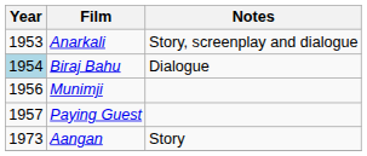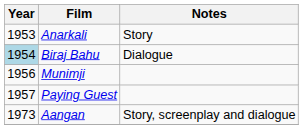Anarkali | Notes: Story, screenplay and dialogue -> Story
Aangan | Notes: Story -> Story, screenplay and dialogue
